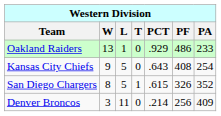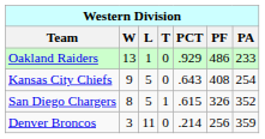Denver Broncos | PA: 409 -> 359
